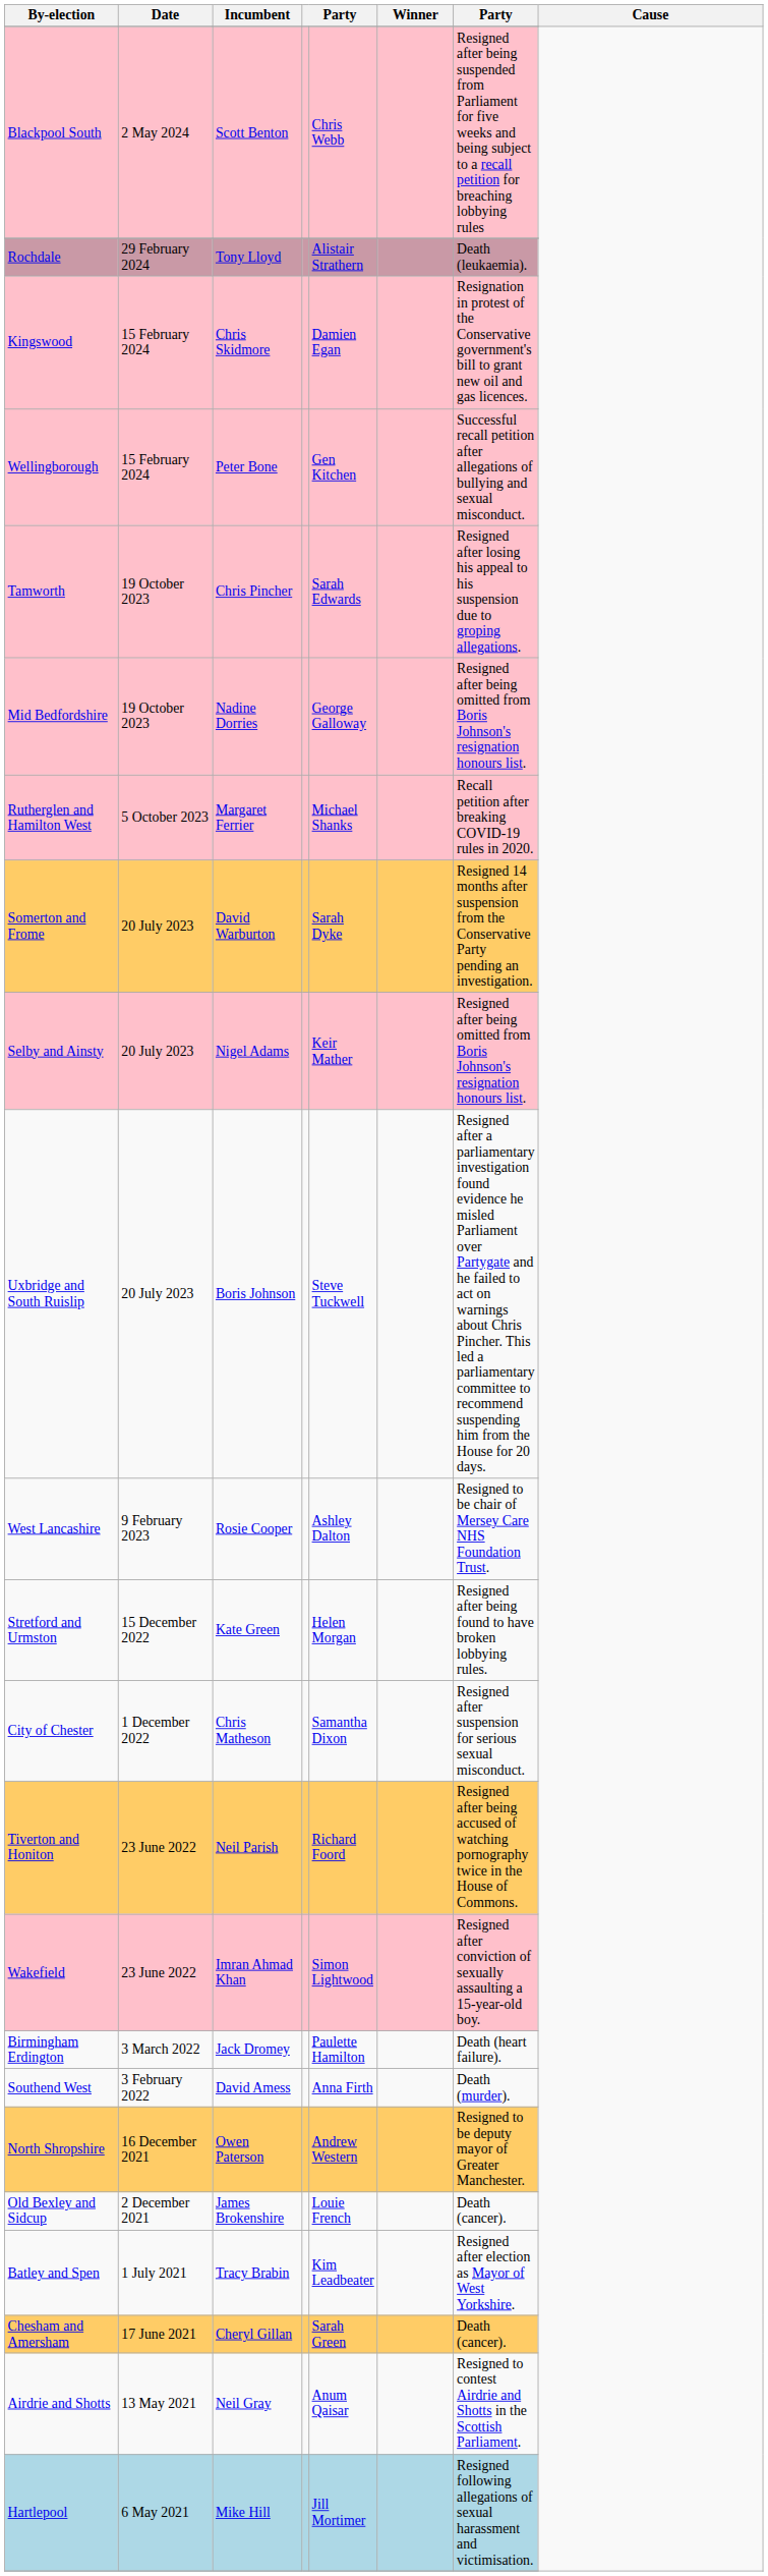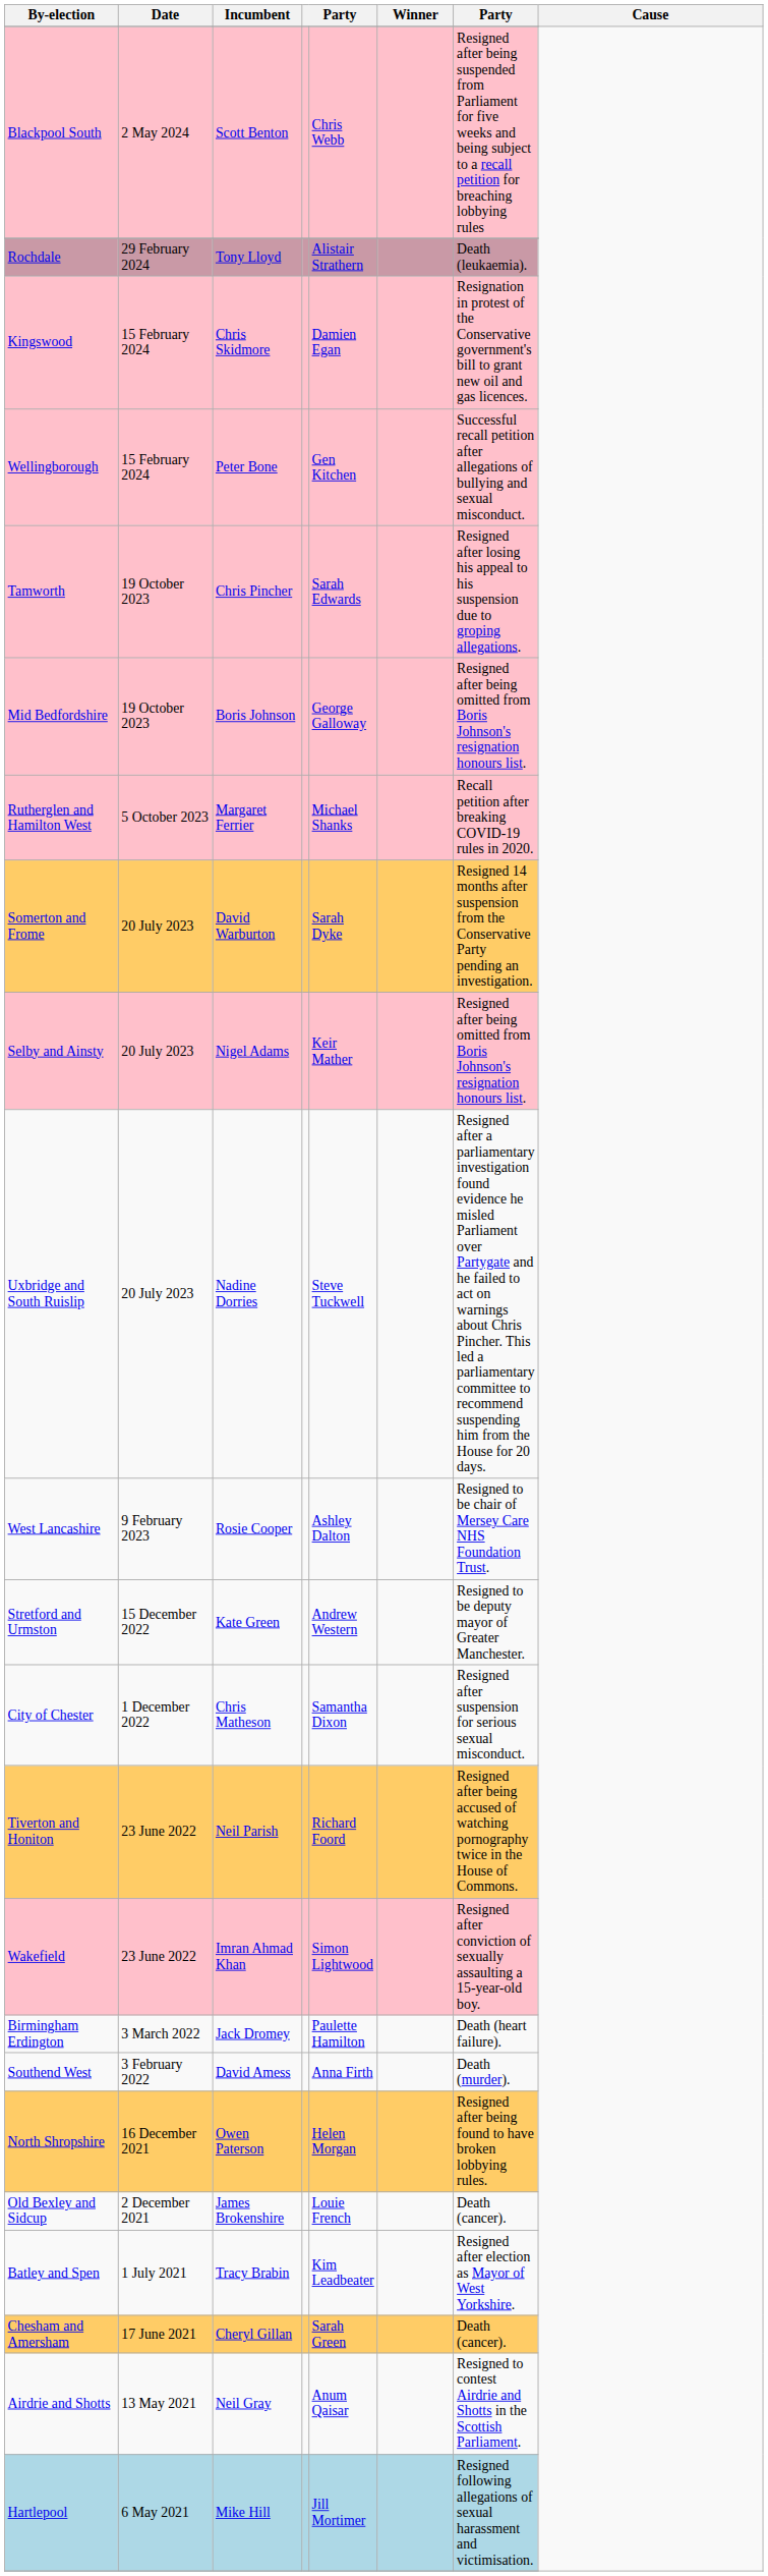Mid Bedfordshire | Incumbent: Nadine Dorries -> Boris Johnson
Uxbridge and South Ruislip | Incumbent: Boris Johnson -> Nadine Dorries
Stretford and Urmston | column 5: Helen Morgan -> Andrew Western
Stretford and Urmston | column 7: Resigned after being found to have broken lobbying rules. -> Resigned to be deputy mayor of Greater Manchester.
North Shropshire | column 5: Andrew Western -> Helen Morgan
North Shropshire | column 7: Resigned to be deputy mayor of Greater Manchester. -> Resigned after being found to have broken lobbying rules.
